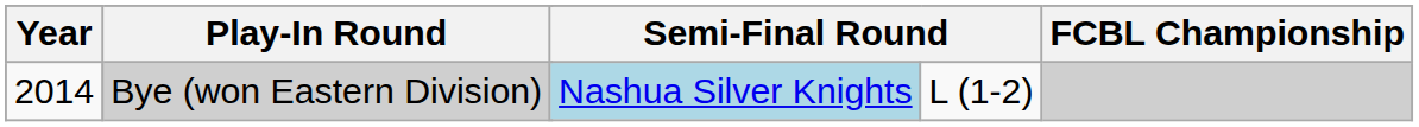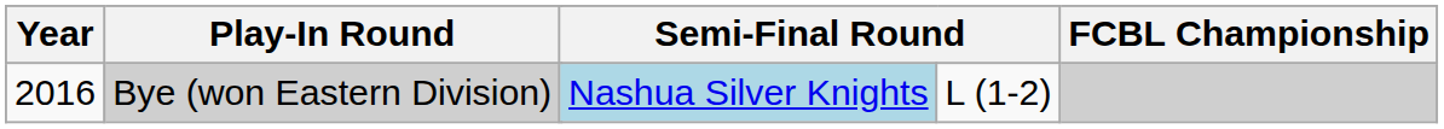Bye (won Eastern Division) | Year: 2014 -> 2016
